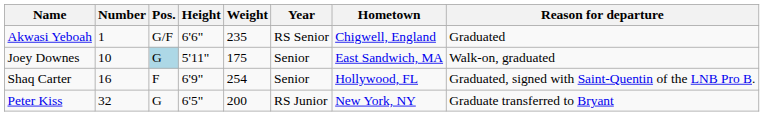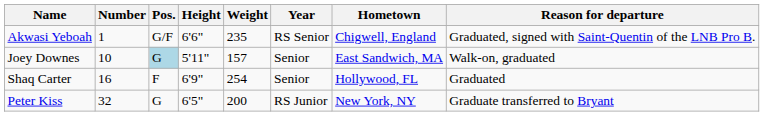Akwasi Yeboah | Reason for departure: Graduated -> Graduated, signed with Saint-Quentin of the LNB Pro B.
Joey Downes | Weight: 175 -> 157
Shaq Carter | Reason for departure: Graduated, signed with Saint-Quentin of the LNB Pro B. -> Graduated
